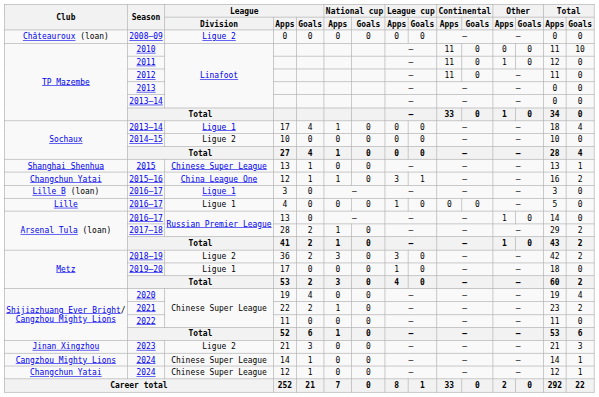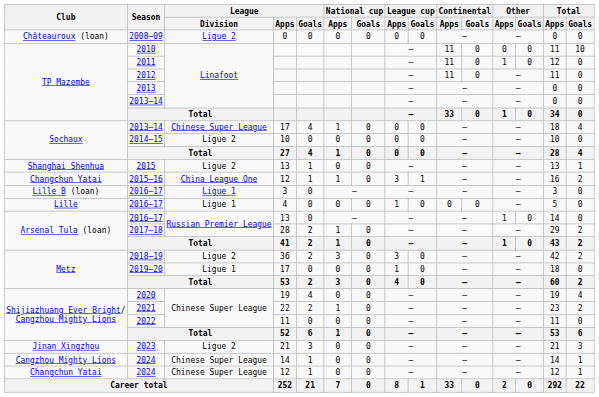2013–14 / 17 | League / Division: Ligue 1 -> Chinese Super League
2015 | League / Division: Chinese Super League -> Ligue 2
